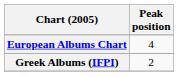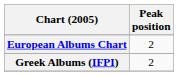European Albums Chart | Peak position: 4 -> 2
